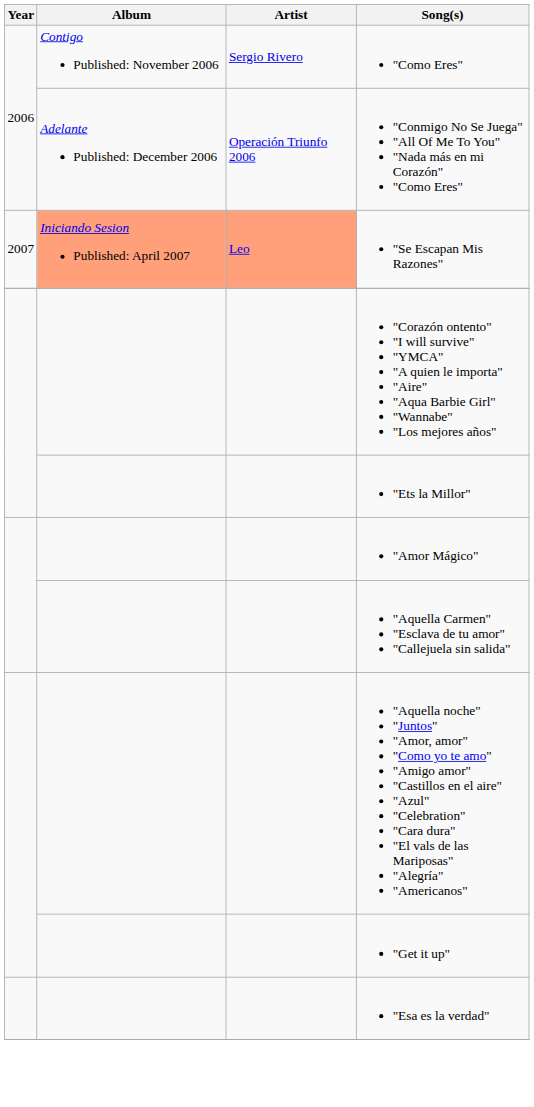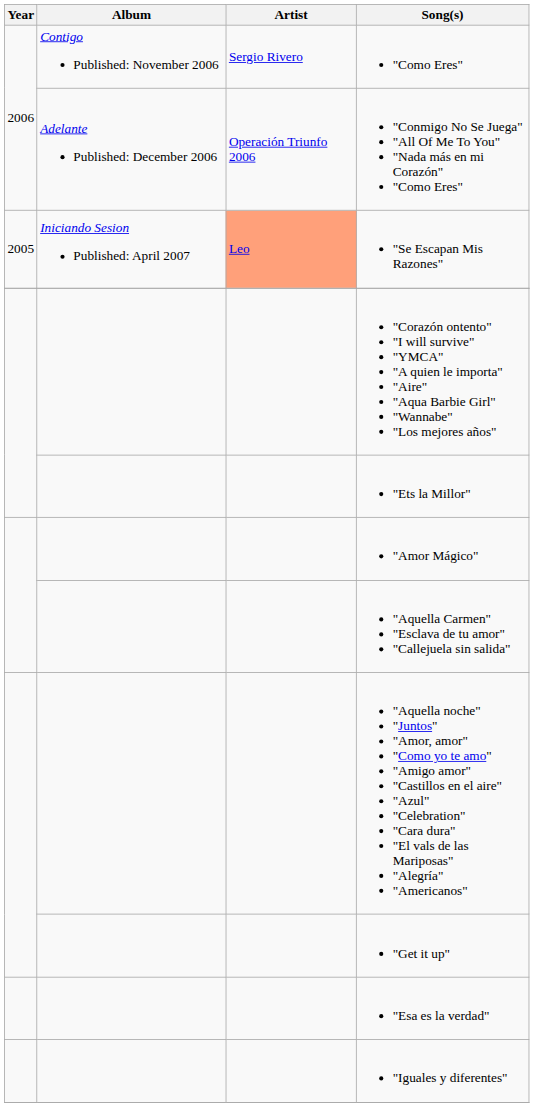"Se Escapan Mis Razones" | Year: 2007 -> 2005
"Se Escapan Mis Razones" | Album: lightsalmon background -> no background
+ row: "Iguales y diferentes"
